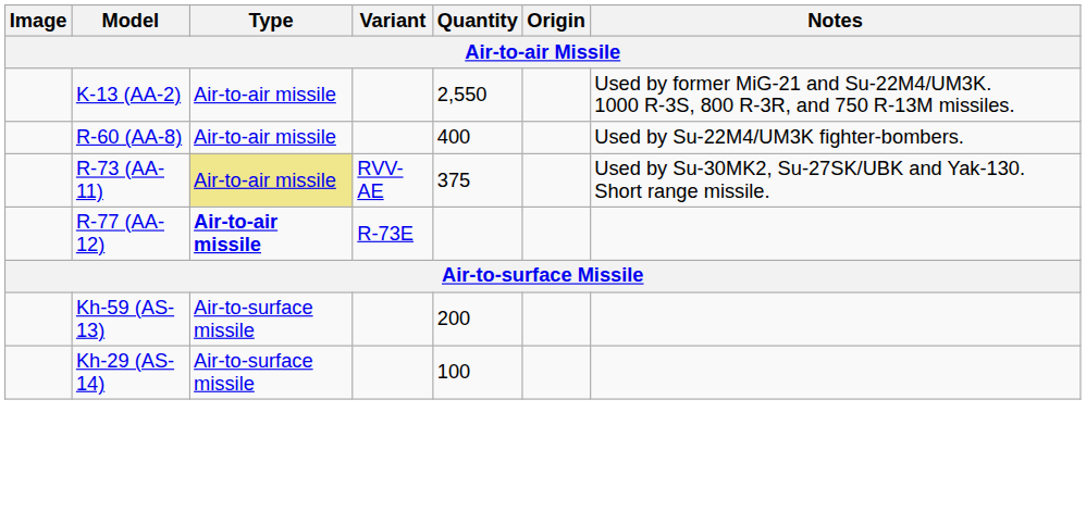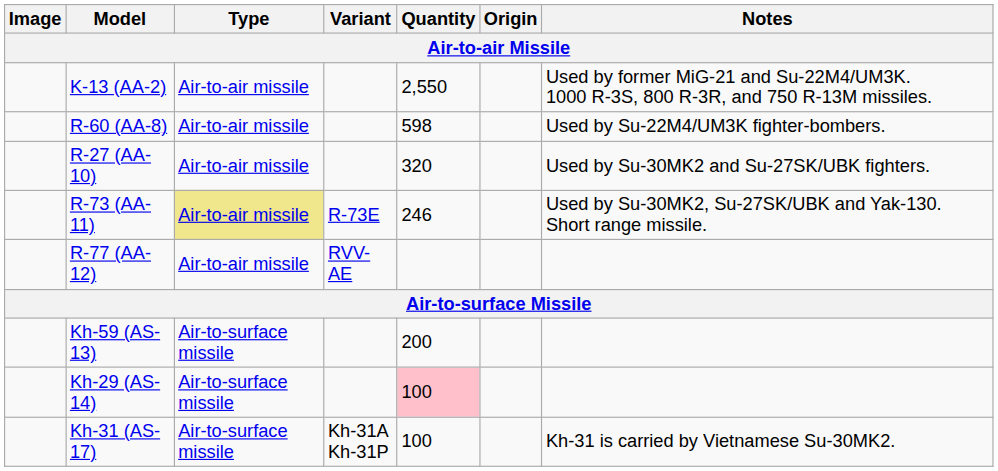R-60 (AA-8) | Quantity: 400 -> 598
+ row: R-27 (AA-10) | Air-to-air missile | 320 | Used by Su-30MK2 and Su-27SK/UBK fighters.
R-73 (AA-11) | Variant: RVV-AE -> R-73E
R-73 (AA-11) | Quantity: 375 -> 246
R-77 (AA-12) | Type: bold -> normal
R-77 (AA-12) | Variant: R-73E -> RVV-AE
Kh-29 (AS-14) | Quantity: no background -> pink background
+ row: Kh-31 (AS-17) | Air-to-surface missile | Kh-31A Kh-31P | 100 | Kh-31 is carried by Vietnamese Su-30MK2.
